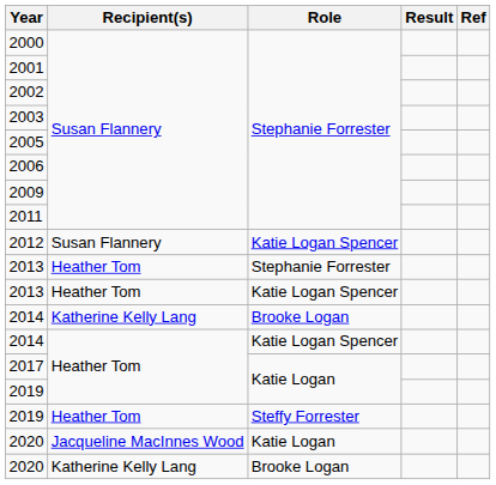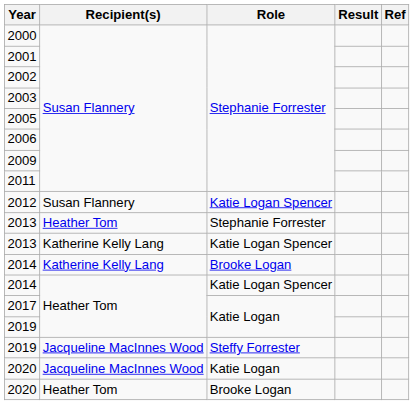2013 / Katie Logan Spencer | Recipient(s): Heather Tom -> Katherine Kelly Lang
2019 / Steffy Forrester | Recipient(s): Heather Tom -> Jacqueline MacInnes Wood
2020 / Brooke Logan | Recipient(s): Katherine Kelly Lang -> Heather Tom
